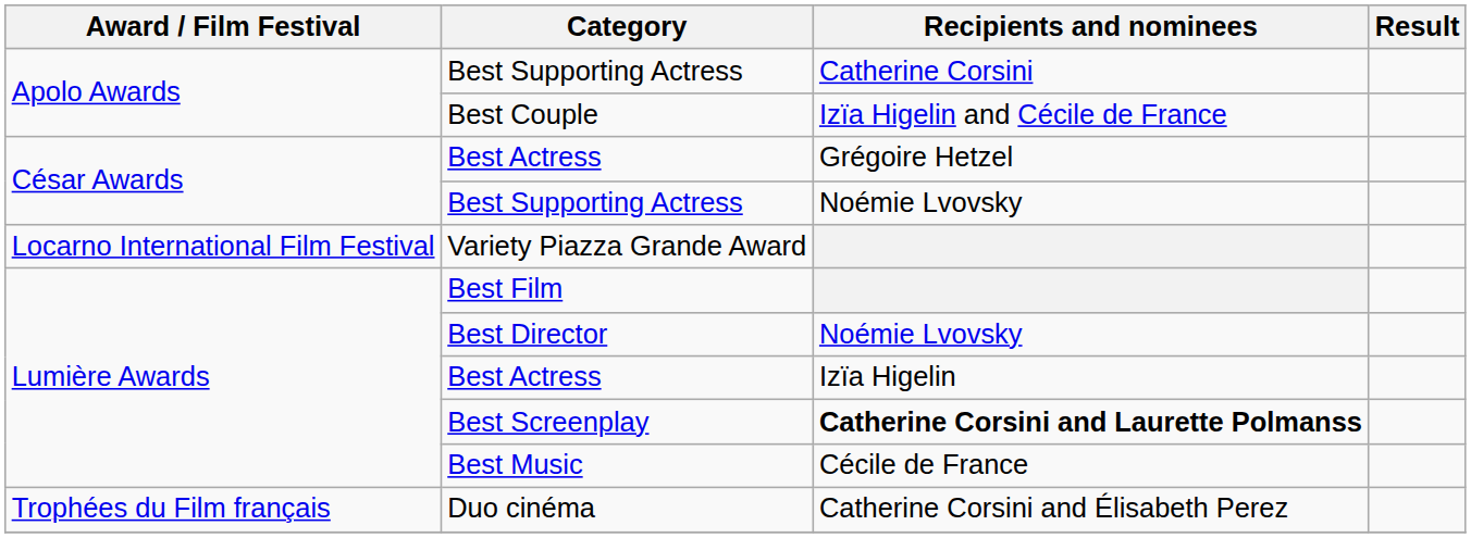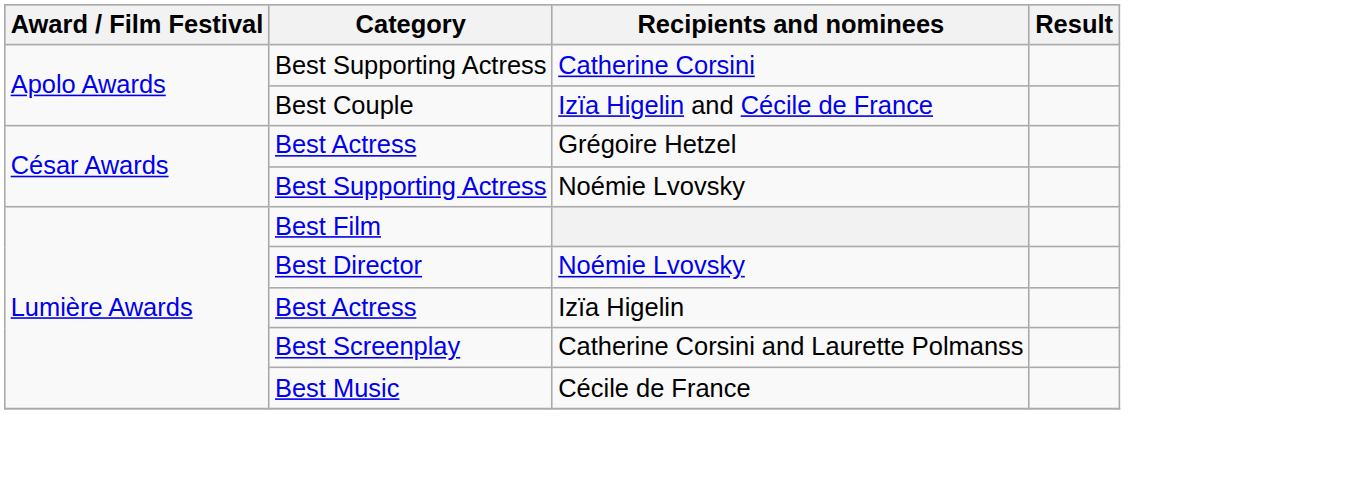- row: Locarno International Film Festival | Variety Piazza Grande Award
Best Screenplay | Recipients and nominees: bold -> normal
- row: Trophées du Film français | Duo cinéma | Catherine Corsini and Élisabeth Perez
